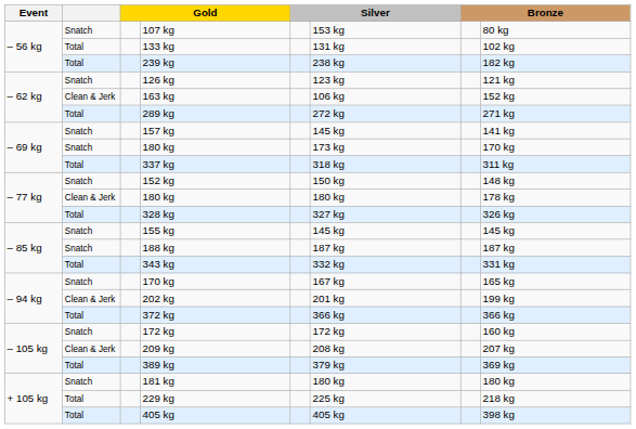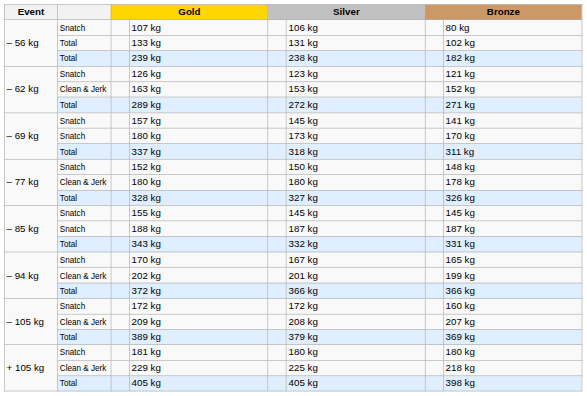107 kg | column 6: 153 kg -> 106 kg
163 kg | column 6: 106 kg -> 153 kg
229 kg | column 2: Total -> Clean & Jerk
